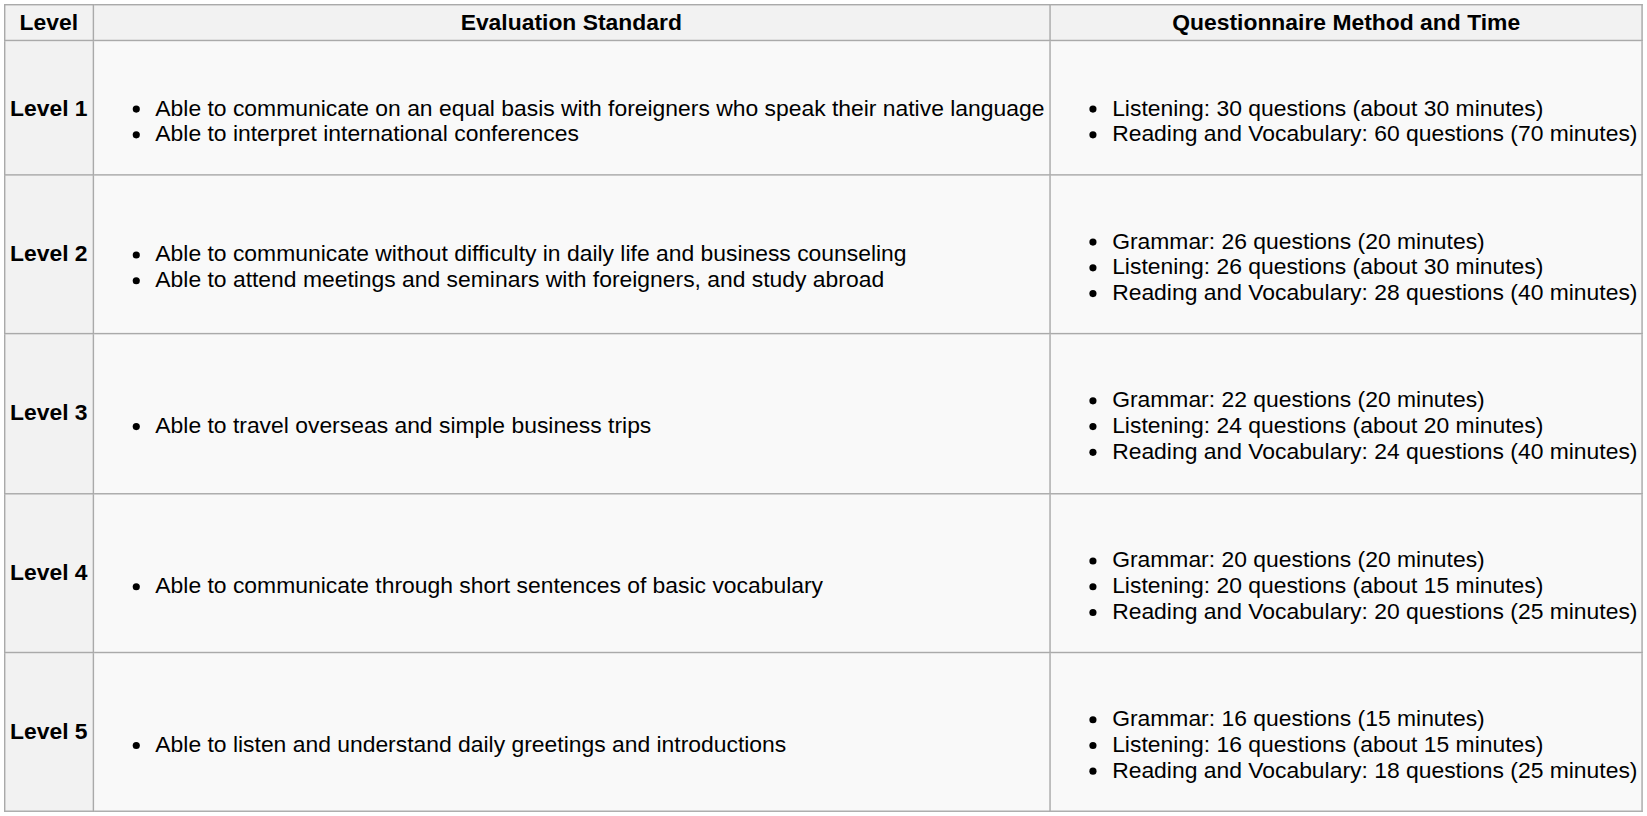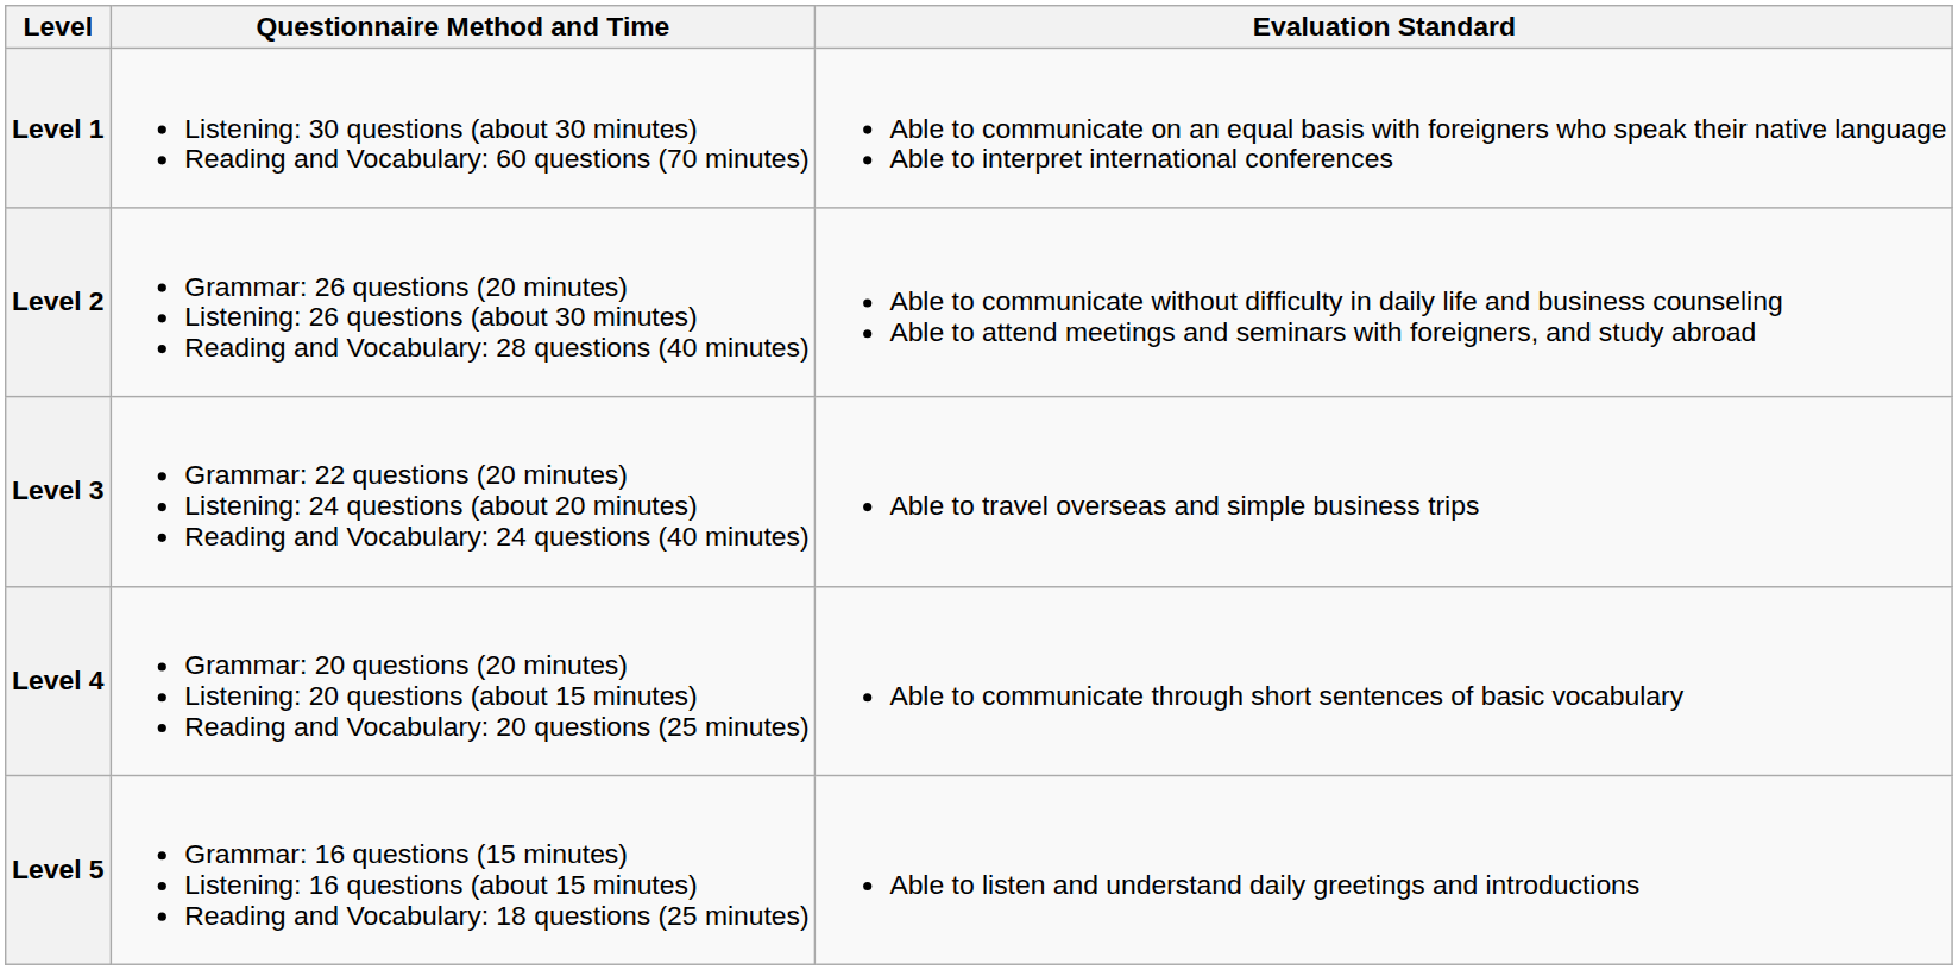columns swapped: Questionnaire Method and Time <-> Evaluation Standard
